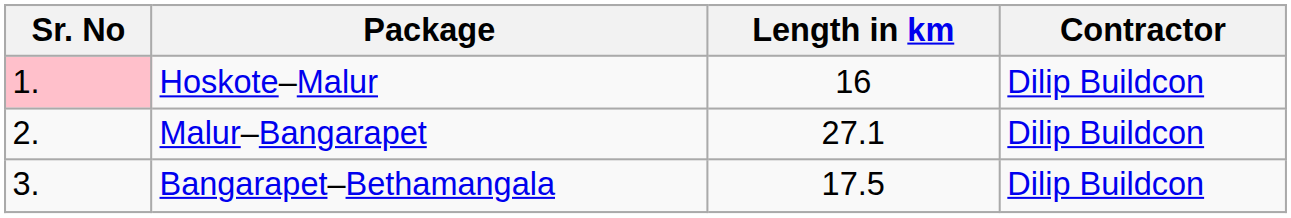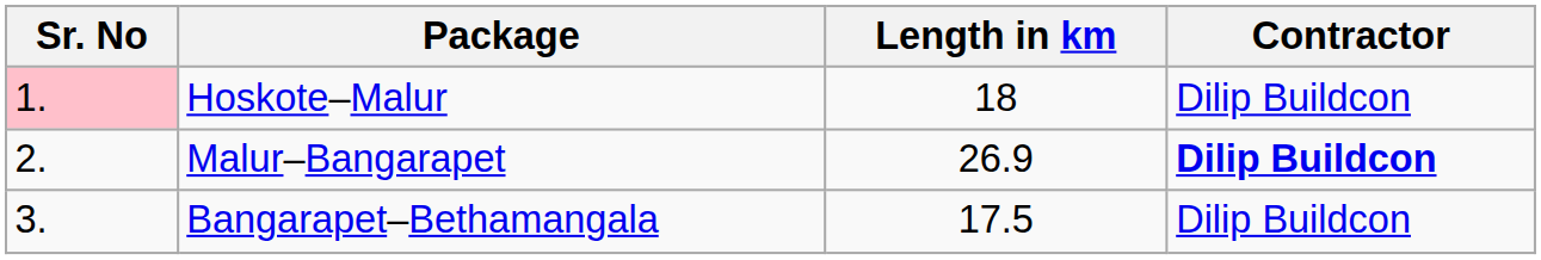Hoskote–Malur | Length in km: 16 -> 18
Malur–Bangarapet | Length in km: 27.1 -> 26.9
Malur–Bangarapet | Contractor: normal -> bold
